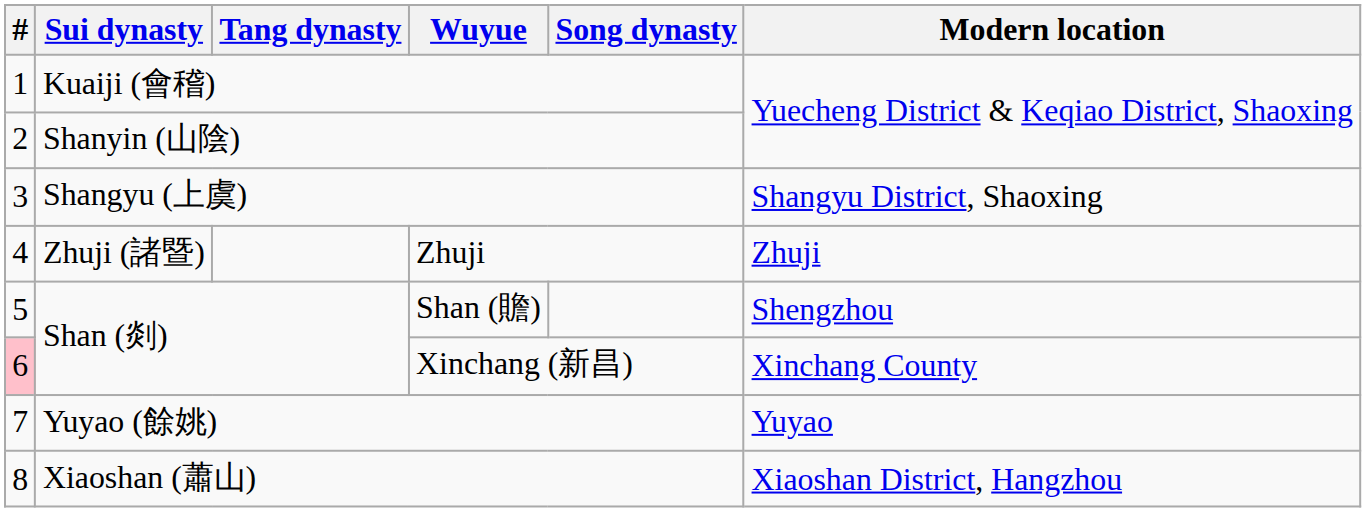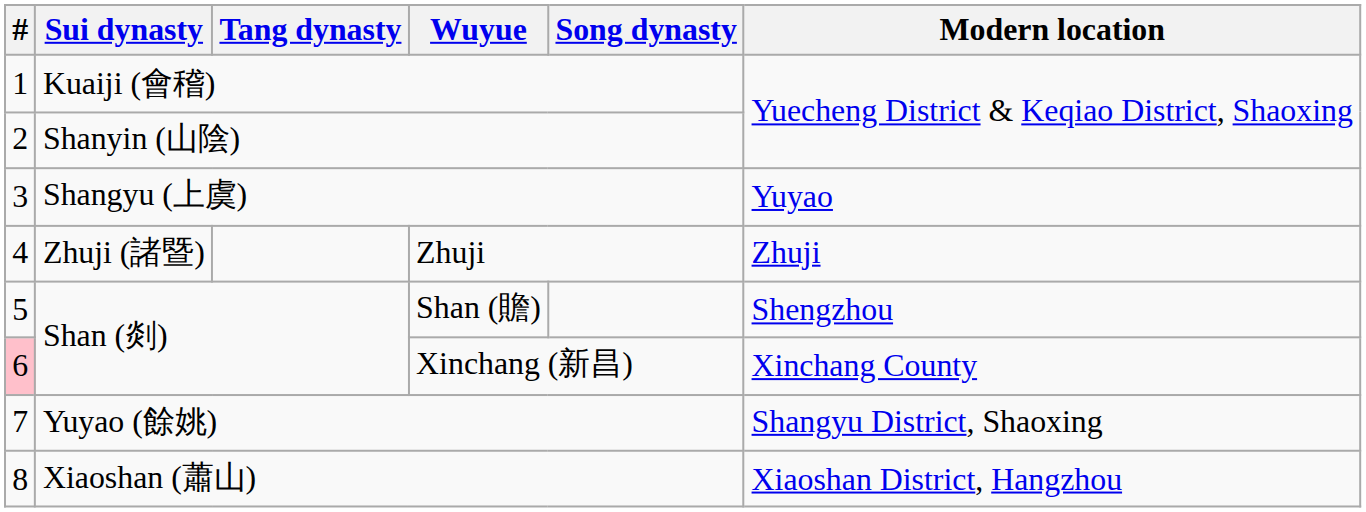Shangyu (上虞) | Modern location: Shangyu District, Shaoxing -> Yuyao
Yuyao (餘姚) | Modern location: Yuyao -> Shangyu District, Shaoxing
